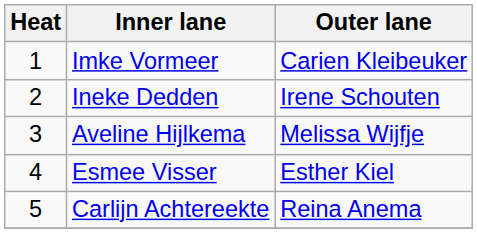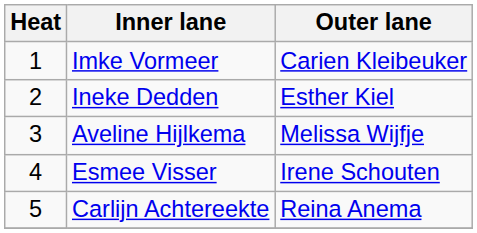Ineke Dedden | Outer lane: Irene Schouten -> Esther Kiel
Esmee Visser | Outer lane: Esther Kiel -> Irene Schouten
